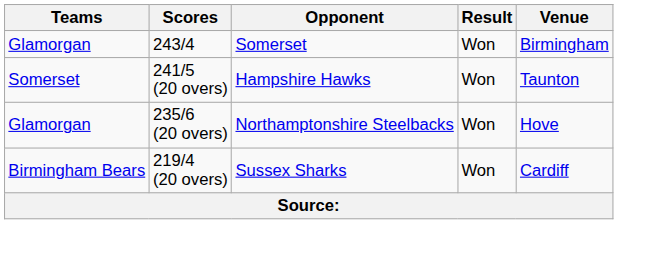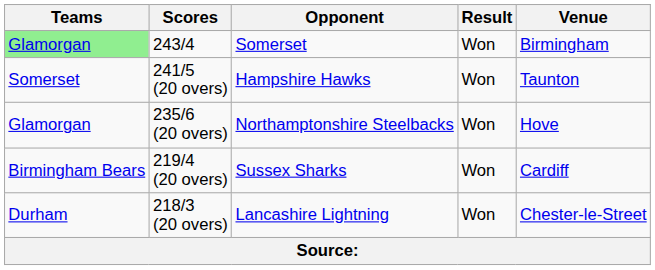243/4 | Teams: no background -> lightgreen background
+ row: Durham | 218/3 (20 overs) | Lancashire Lightning | Won | Chester-le-Street
